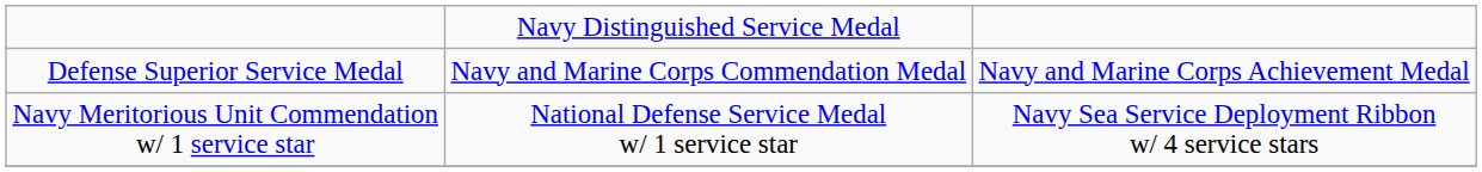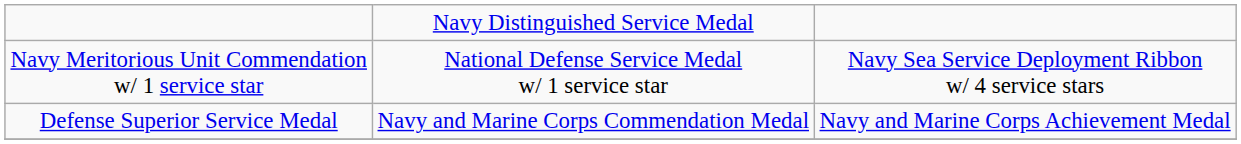rows swapped: Defense Superior Service Medal <-> Navy Meritorious Unit Commendation w/ 1 service star
